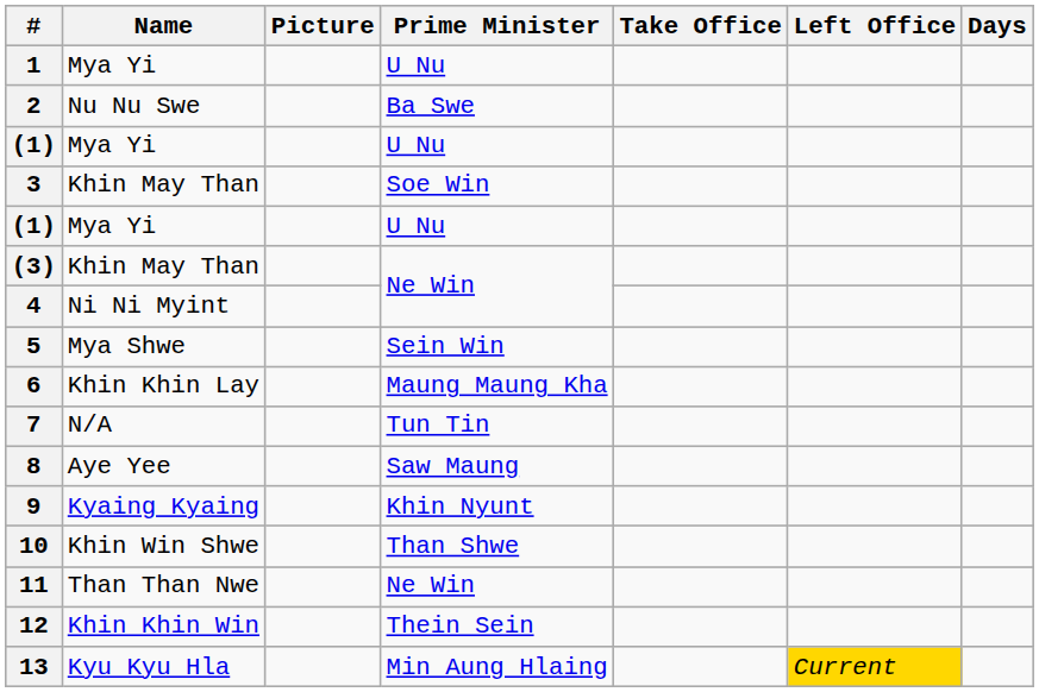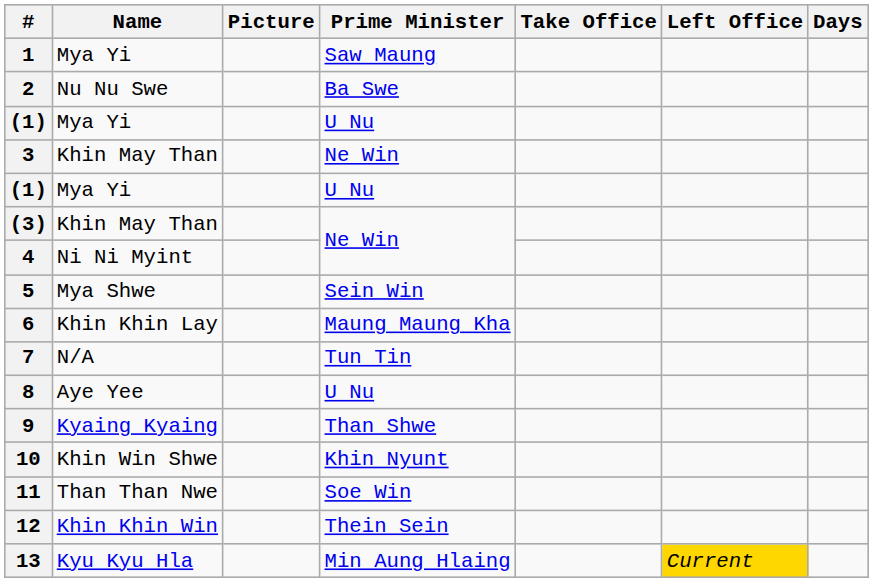1 | Prime Minister: U Nu -> Saw Maung
3 | Prime Minister: Soe Win -> Ne Win
8 | Prime Minister: Saw Maung -> U Nu
9 | Prime Minister: Khin Nyunt -> Than Shwe
10 | Prime Minister: Than Shwe -> Khin Nyunt
11 | Prime Minister: Ne Win -> Soe Win
